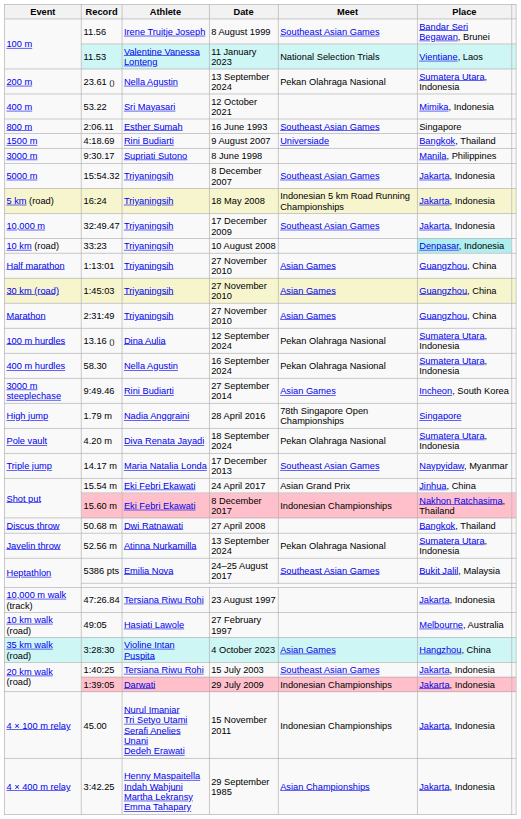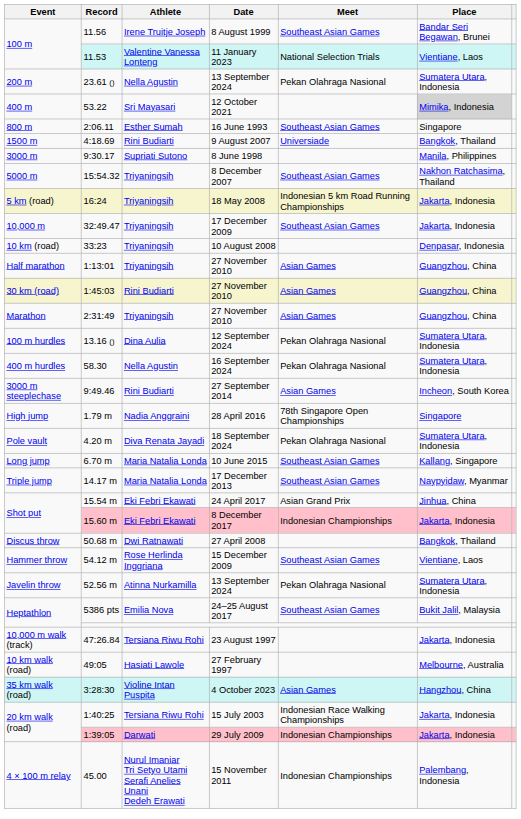12 October 2021 | Place: no background -> lightgrey background
8 December 2007 | Place: Jakarta, Indonesia -> Nakhon Ratchasima, Thailand
10 August 2008 | Place: paleturquoise background -> no background
1:45:03 / 27 November 2010 | Athlete: Triyaningsih -> Rini Budiarti
+ row: Long jump | 6.70 m | Maria Natalia Londa | 10 June 2015 | Southeast Asian Games | Kallang, Singapore
8 December 2017 | Place: Nakhon Ratchasima, Thailand -> Jakarta, Indonesia
+ row: Hammer throw | 54.12 m | Rose Herlinda Inggriana | 15 December 2009 | Southeast Asian Games | Vientiane, Laos
15 July 2003 | Meet: Southeast Asian Games -> Indonesian Race Walking Championships
15 November 2011 | Place: Jakarta, Indonesia -> Palembang, Indonesia
- row: 4 × 400 m relay | 3:42.25 | Henny Maspaitella Indah Wahjuni Martha Lekransy Emma Tahapary | 29 September 1985 | Asian Championships | Jakarta, Indonesia
